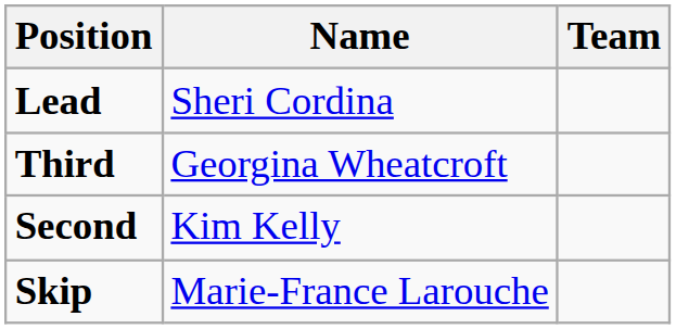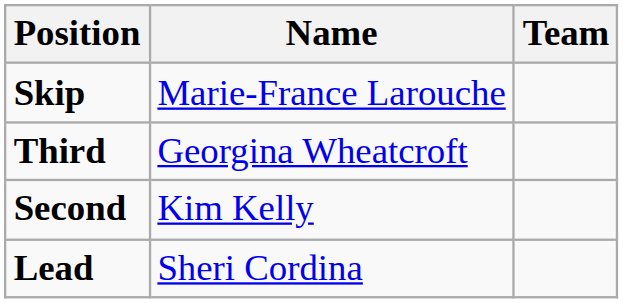rows swapped: Skip <-> Lead
